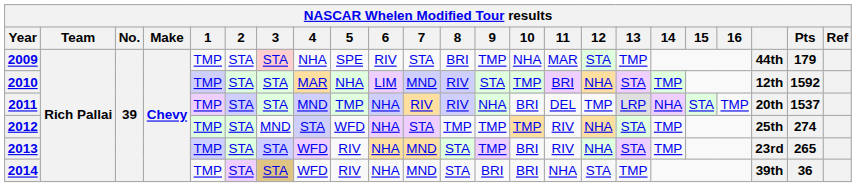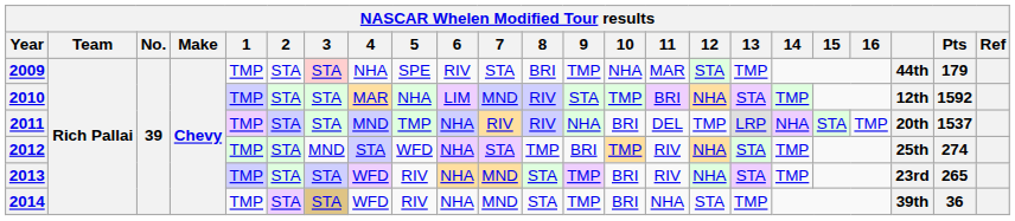2012 | 9: TMP -> BRI
2014 | 9: BRI -> TMP
